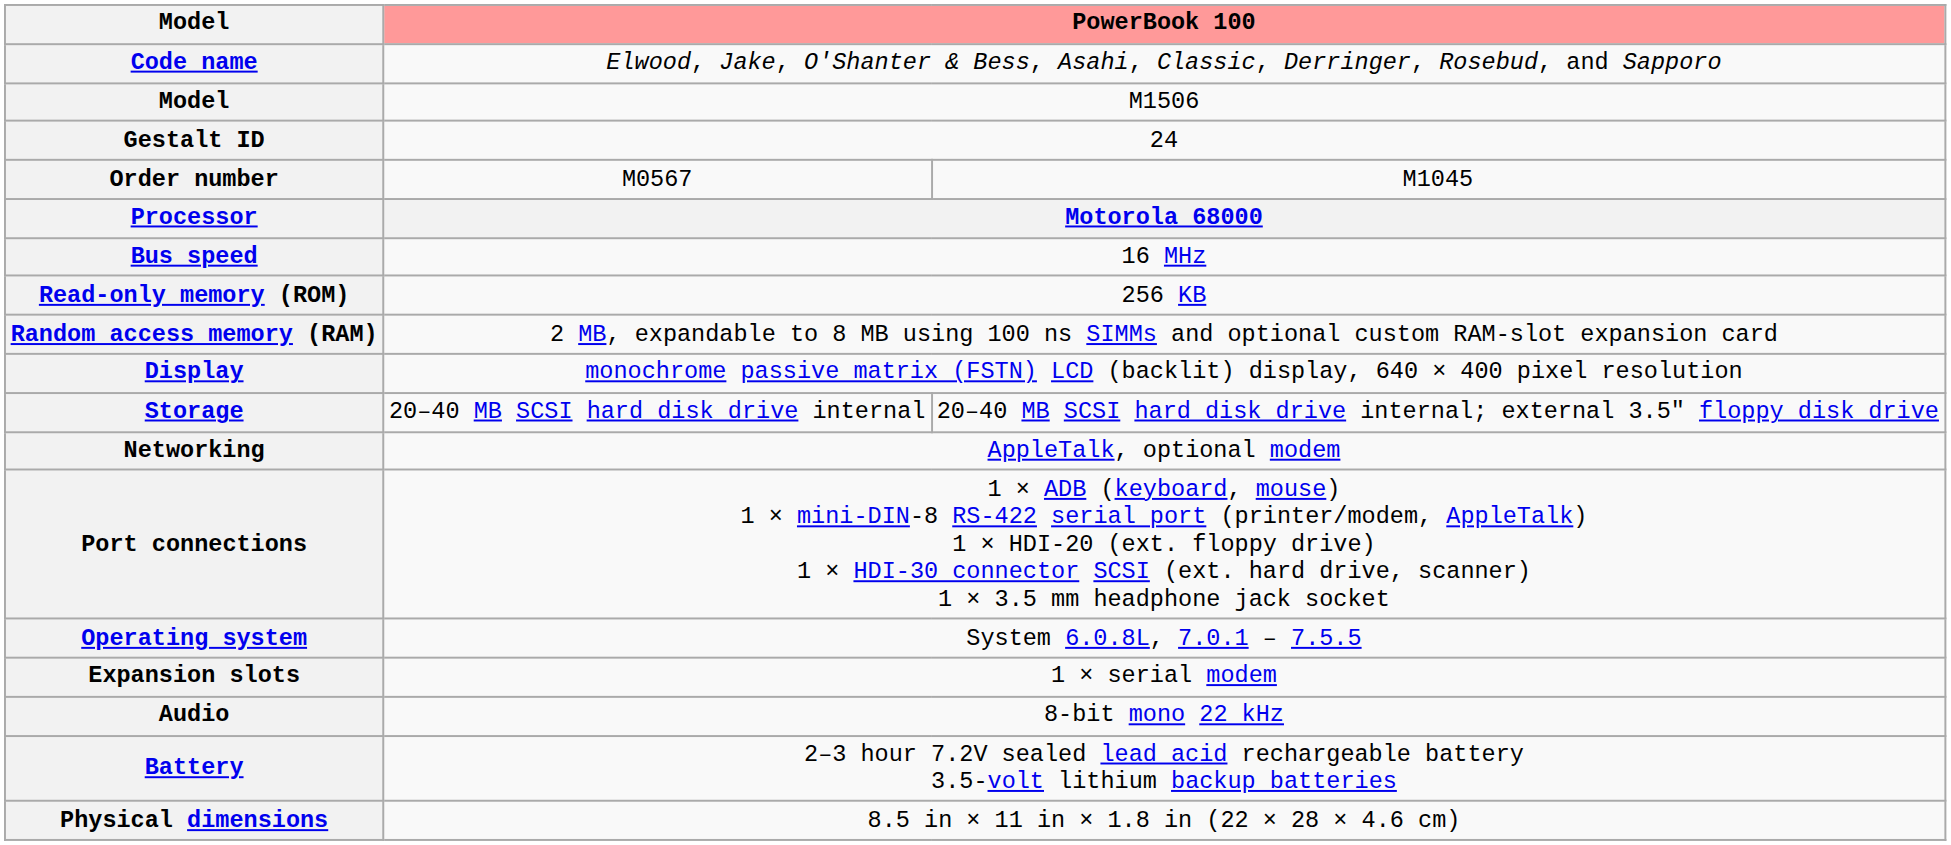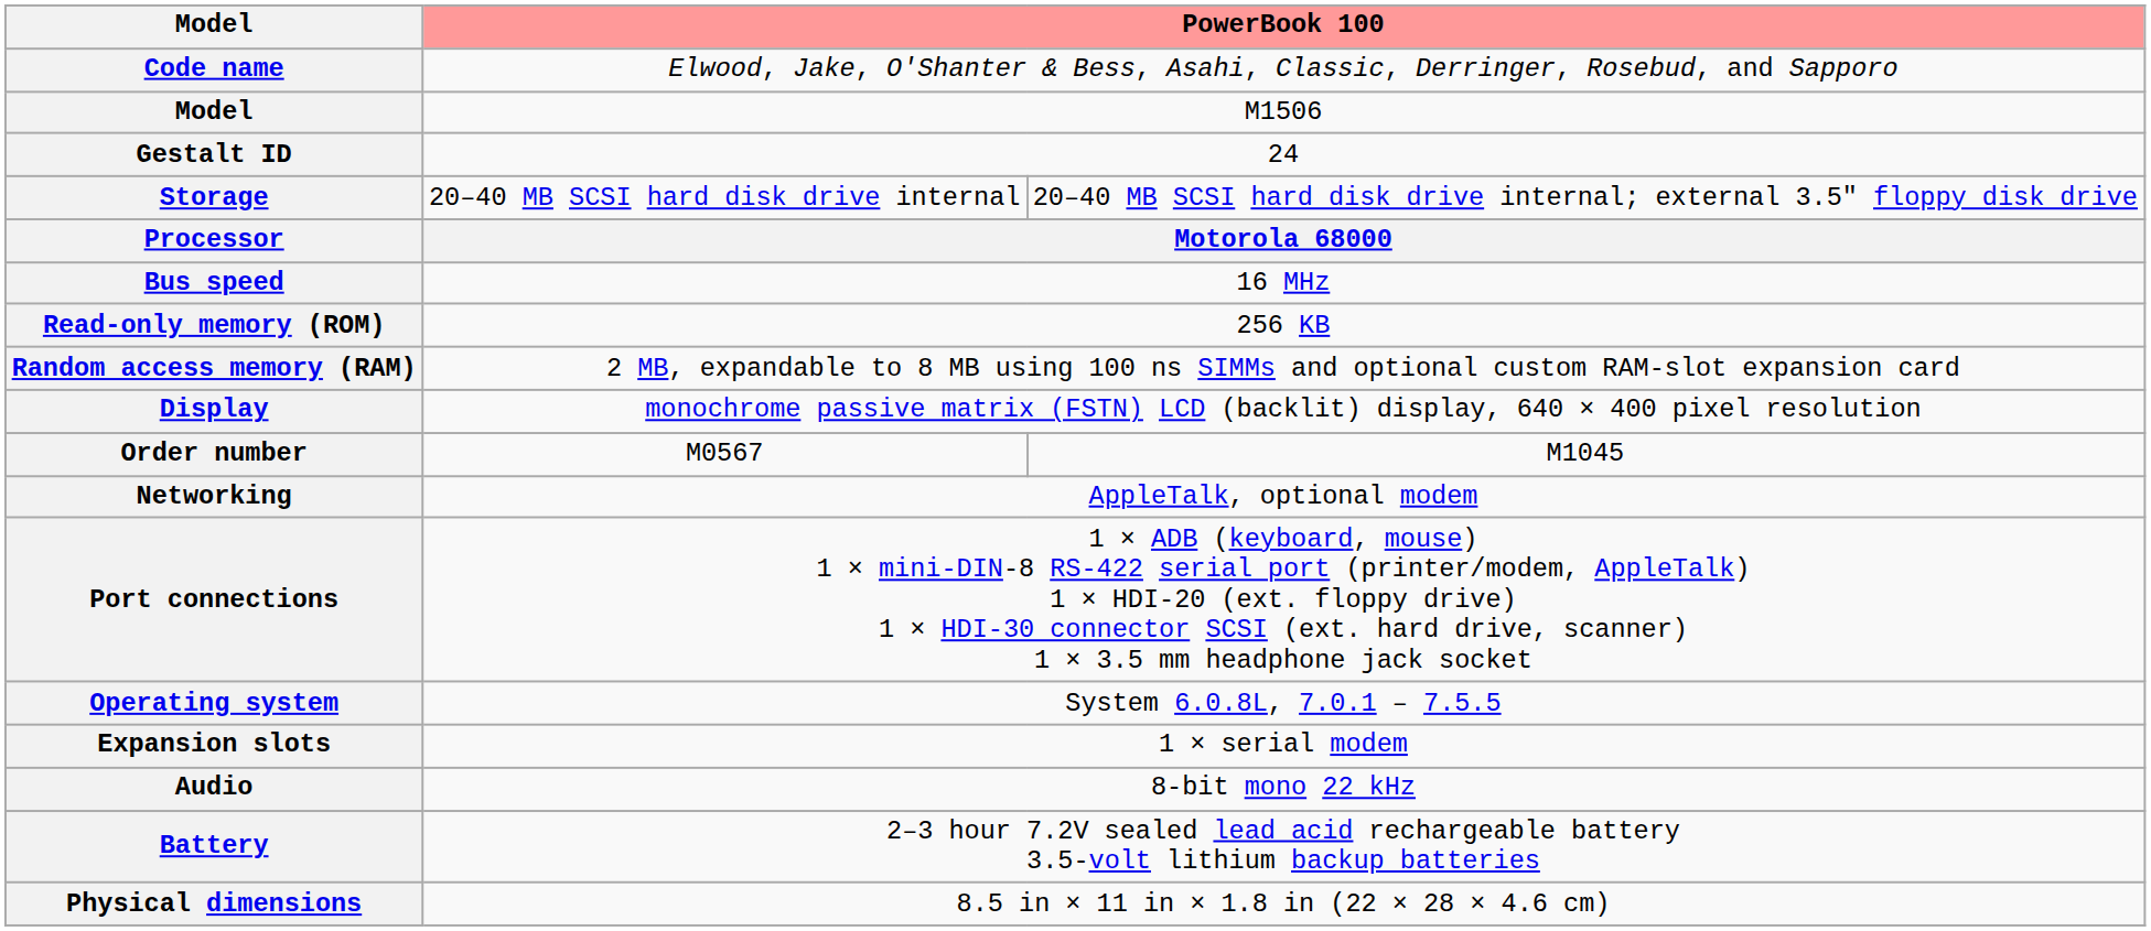rows swapped: Order number <-> Storage
